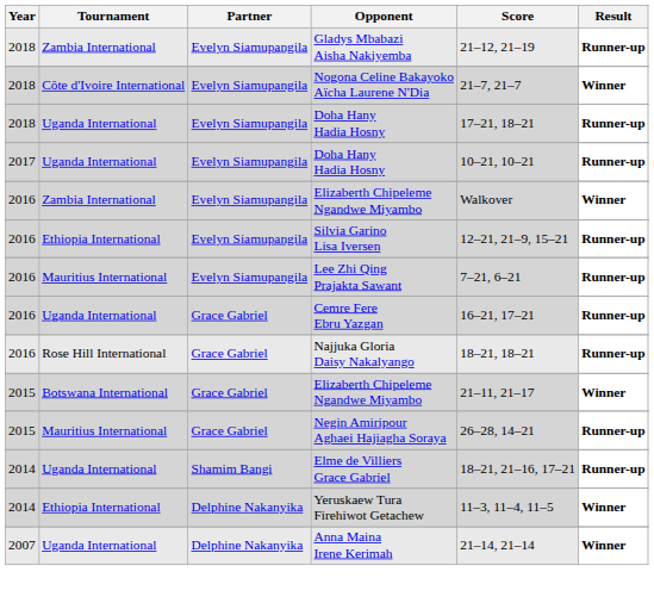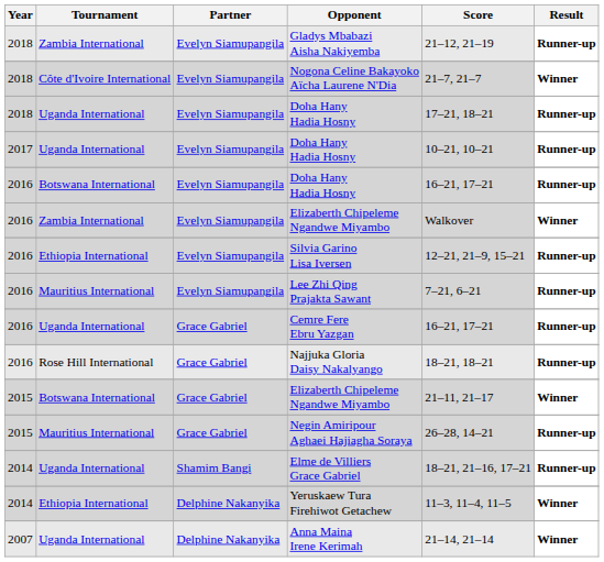+ row: 2016 | Botswana International | Evelyn Siamupangila | Doha Hany Hadia Hosny | 16–21, 17–21 | Runner-up
